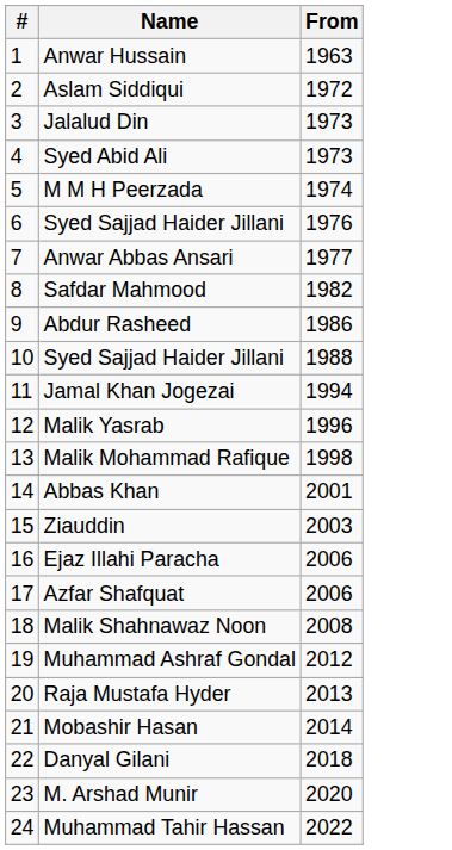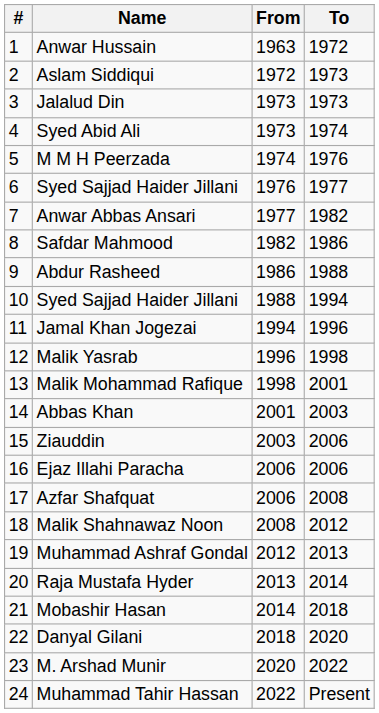+ column: To | 1972 | 1973 | 1973 | 1974 | 1976 | 1977 | 1982 | 1986 | 1988 | 1994 | 1996 | 1998 | 2001 | 2003 | 2006 | 2006 | 2008 | 2012 | 2013 | 2014 | 2018 | 2020 | 2022 | Present
